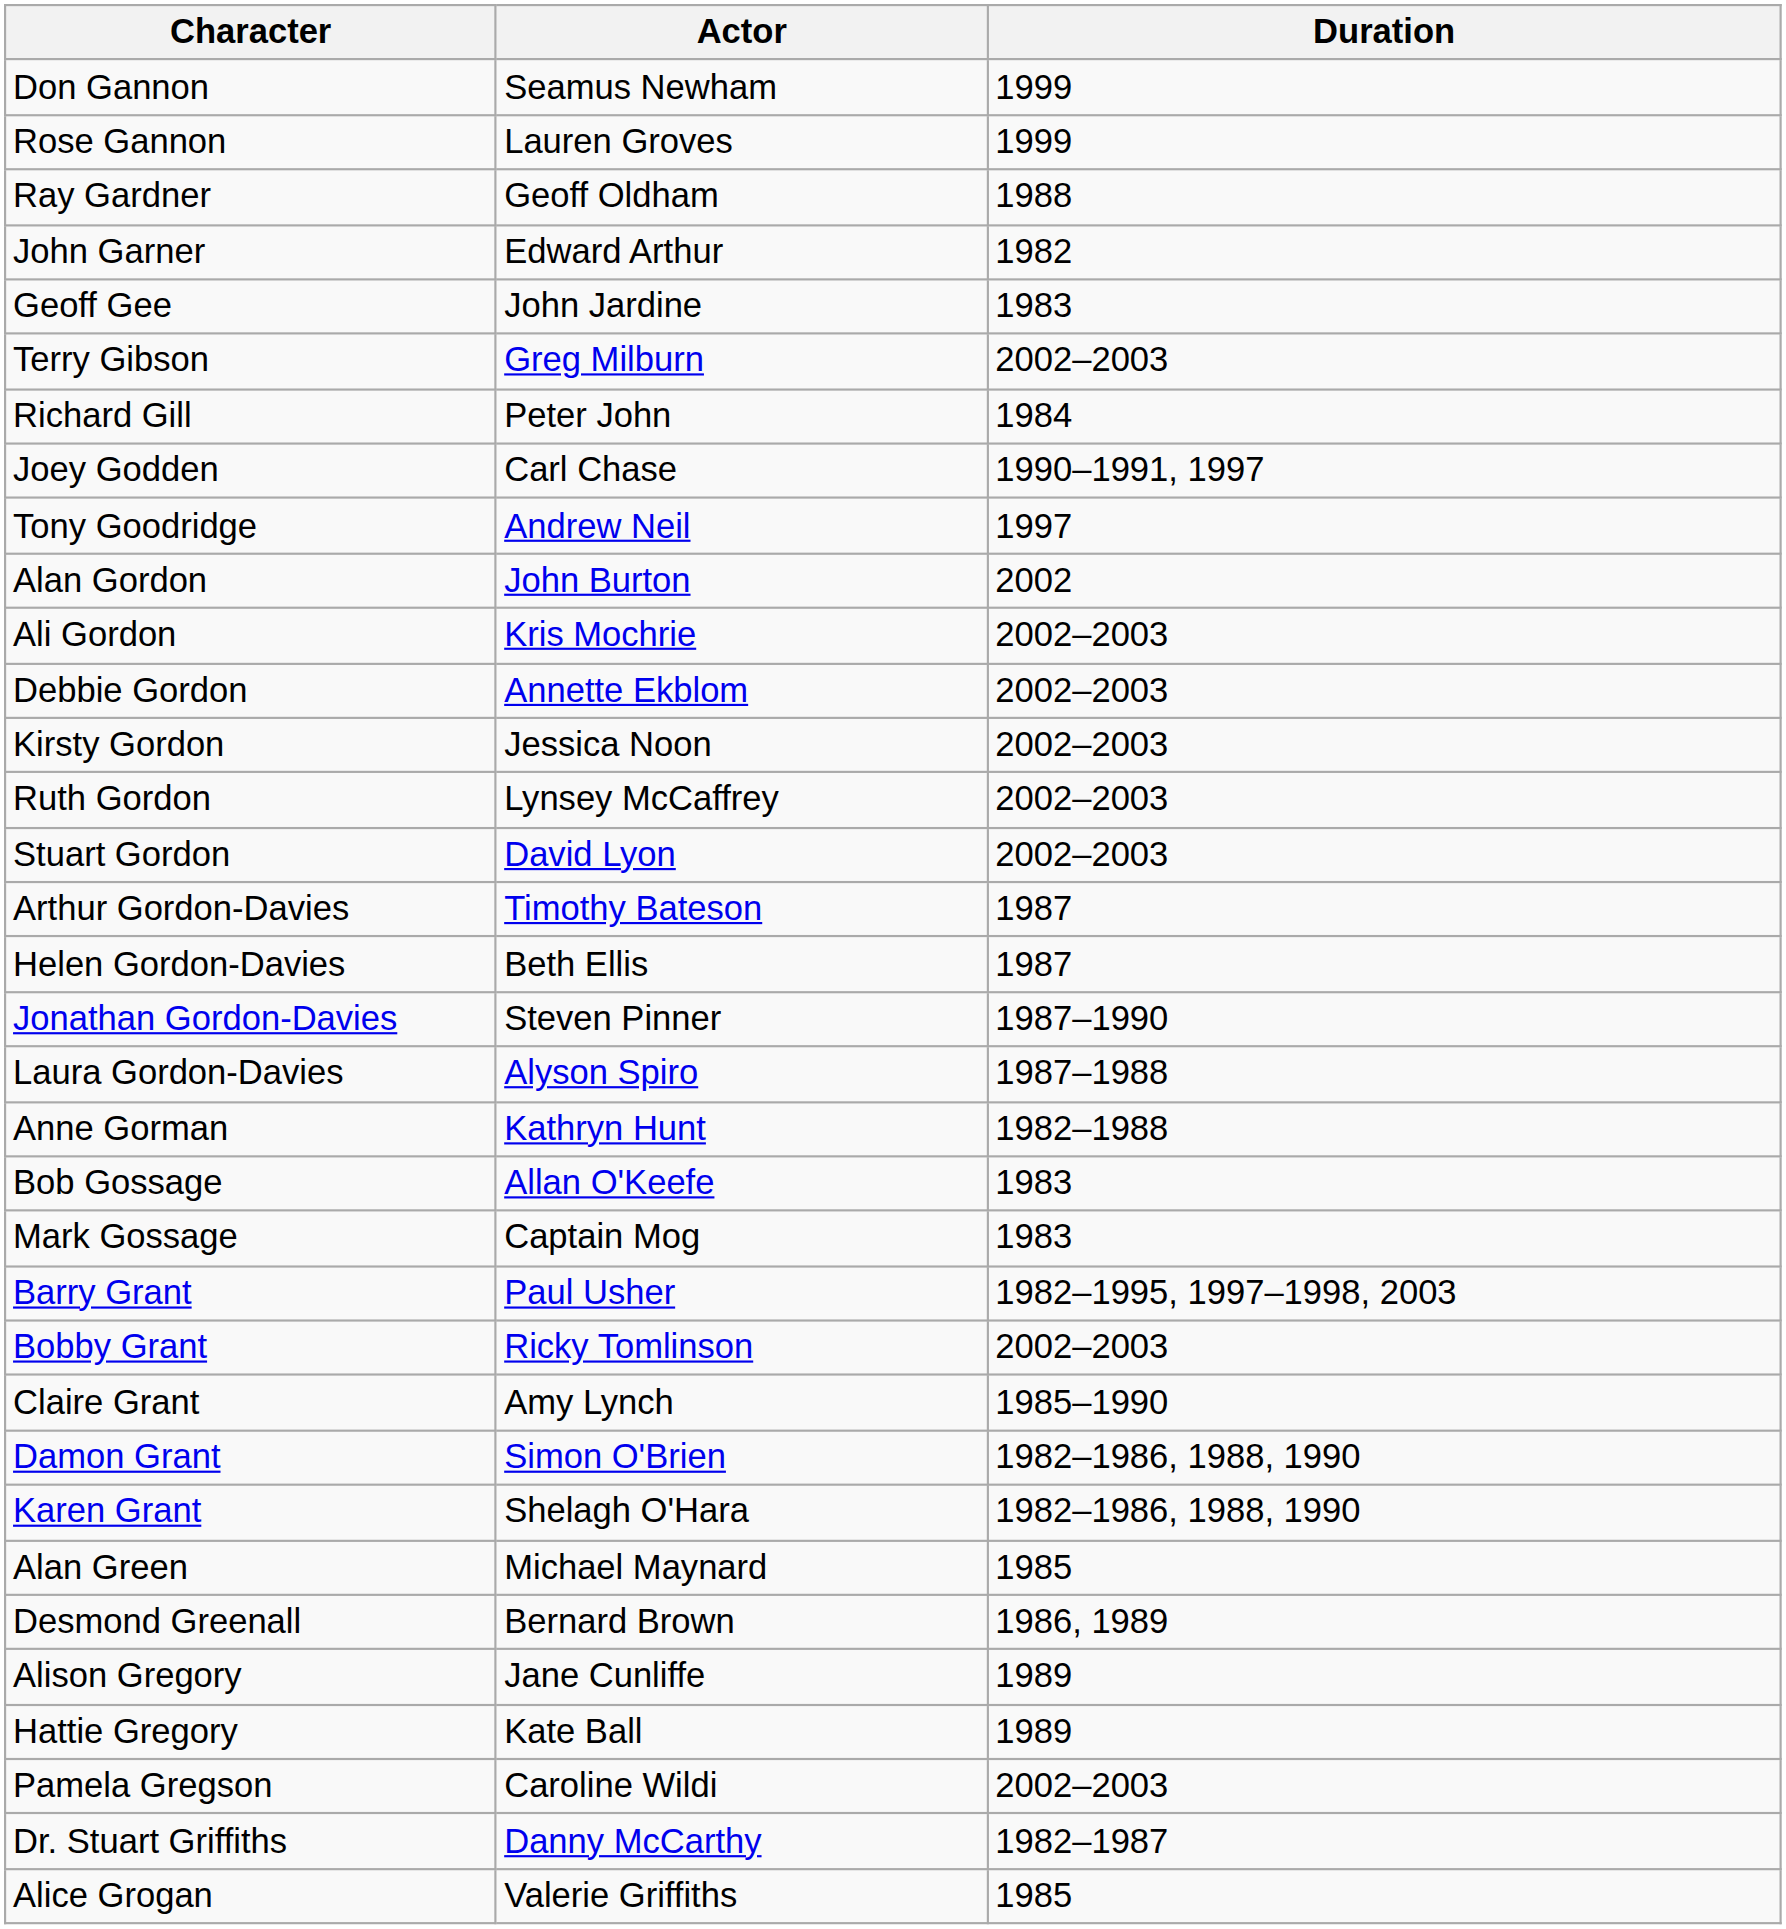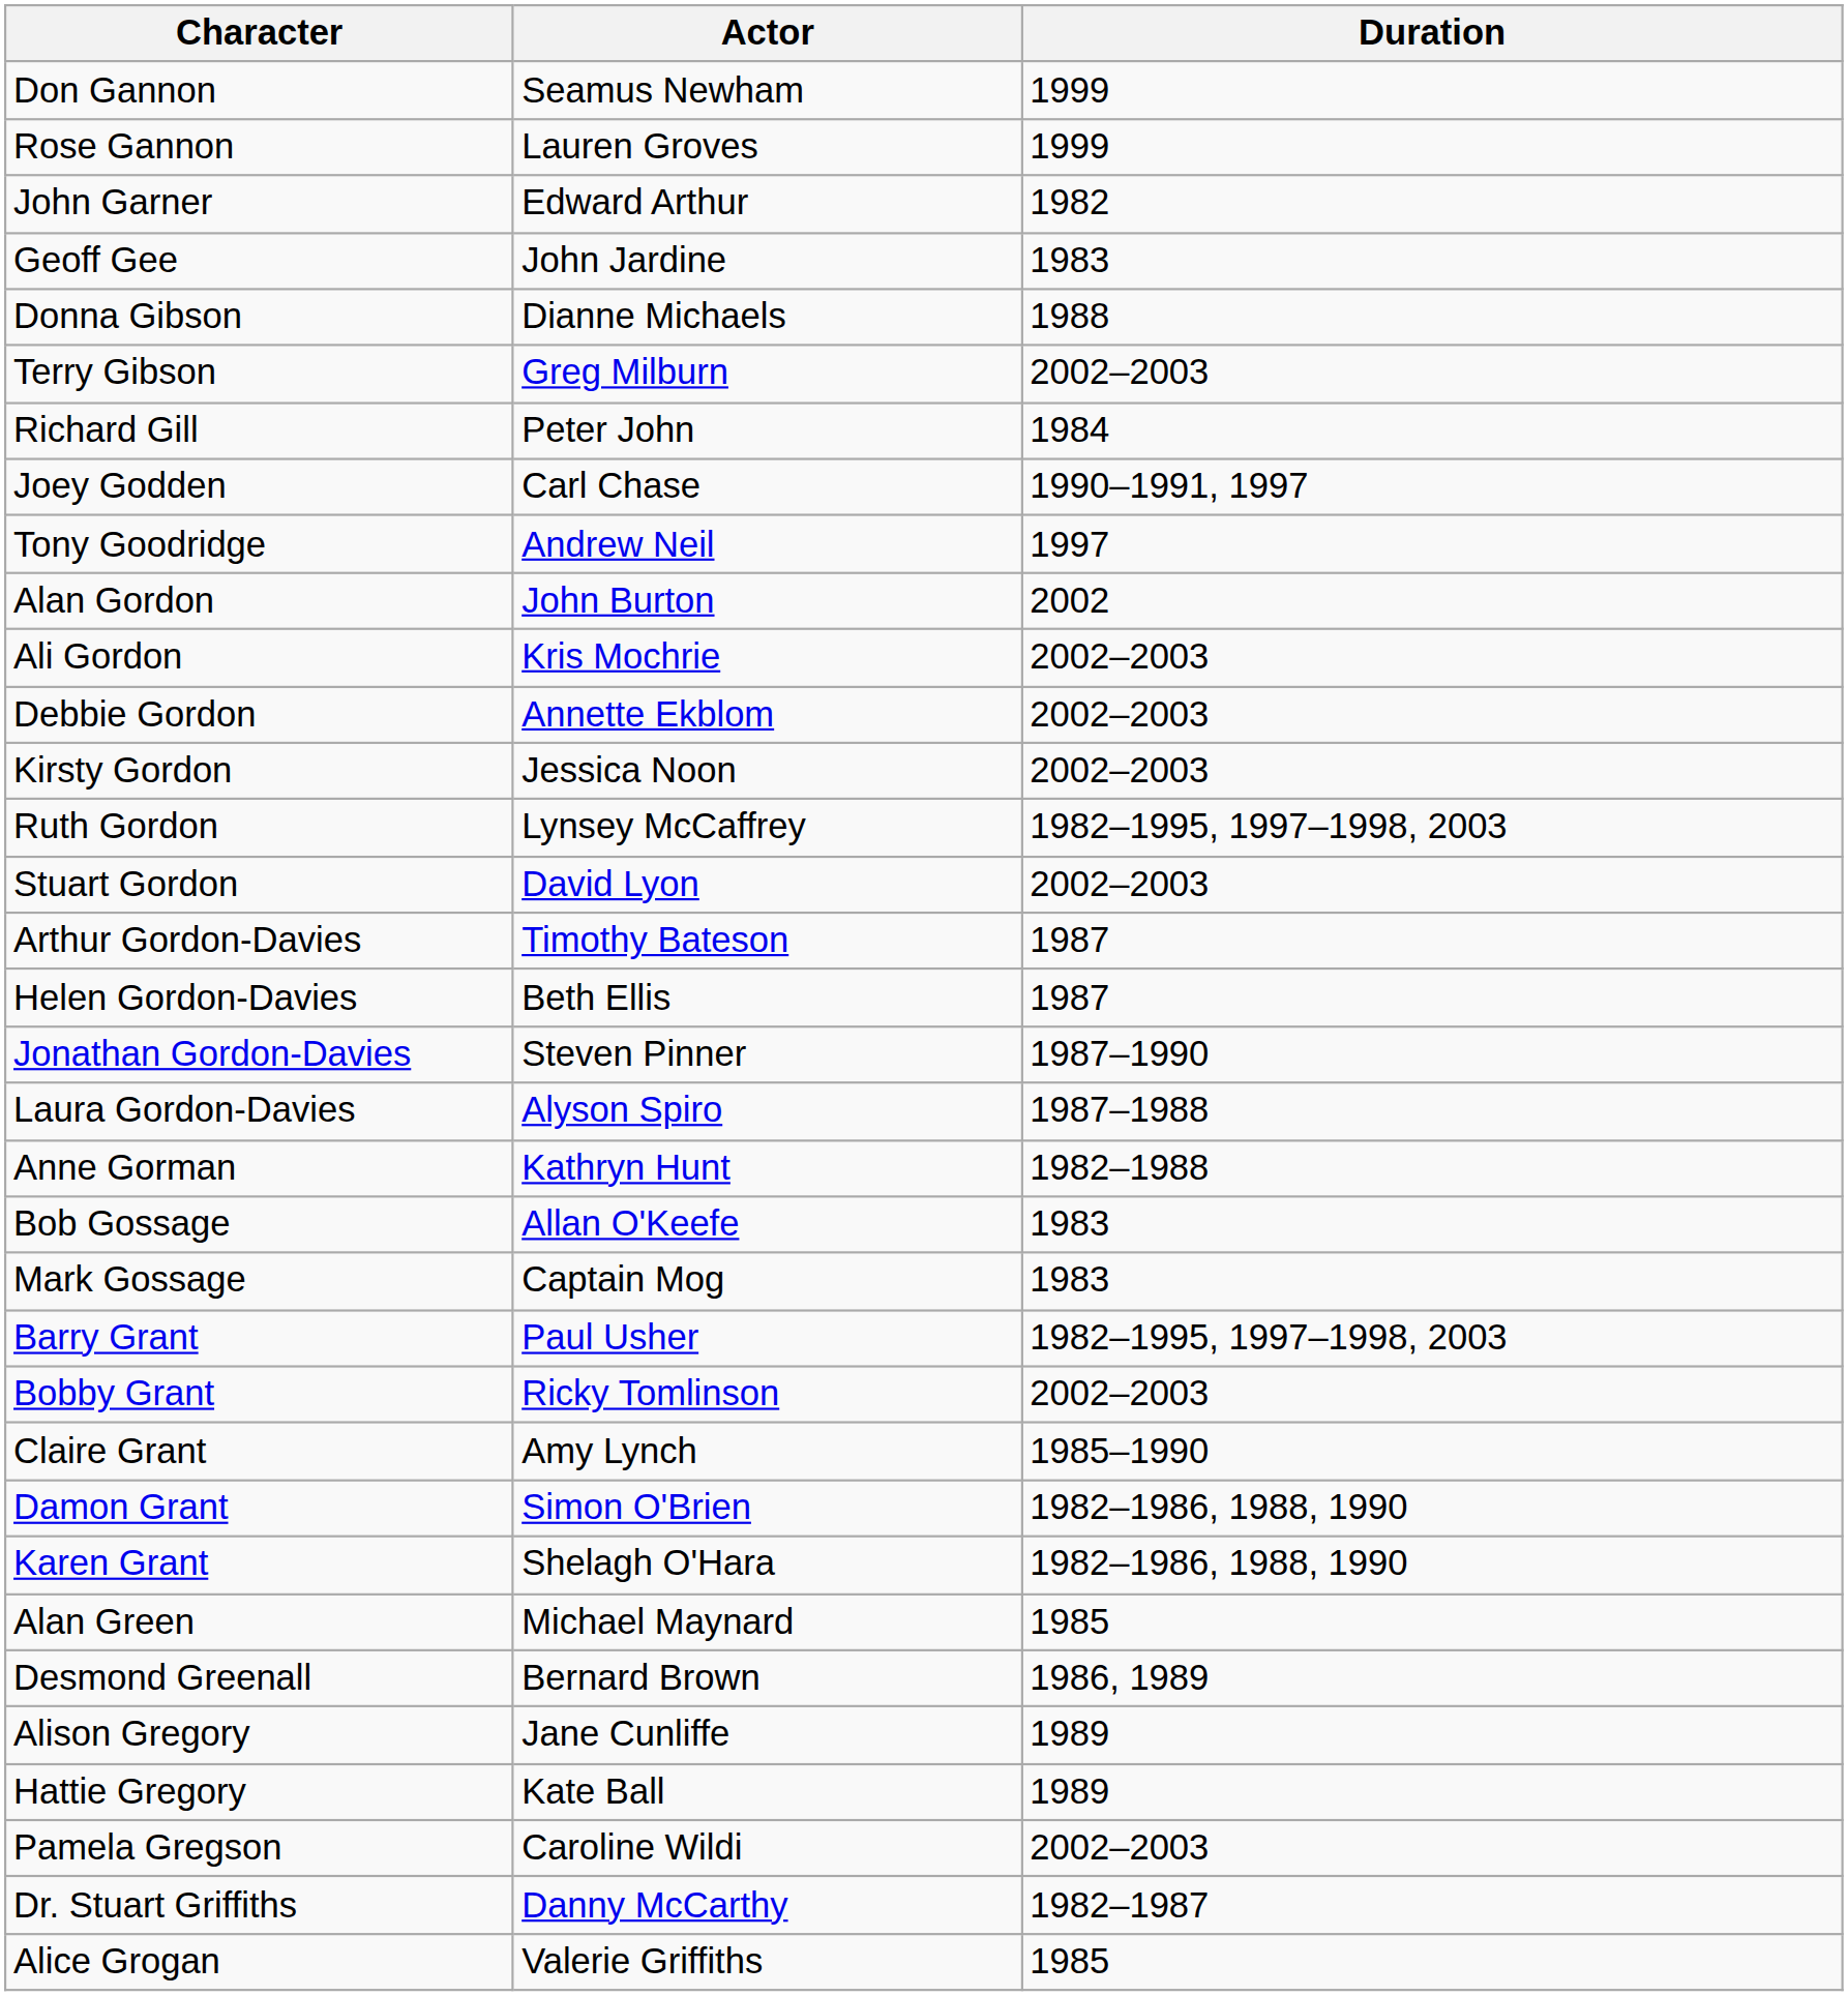- row: Ray Gardner | Geoff Oldham | 1988
+ row: Donna Gibson | Dianne Michaels | 1988
Ruth Gordon | Duration: 2002–2003 -> 1982–1995, 1997–1998, 2003
